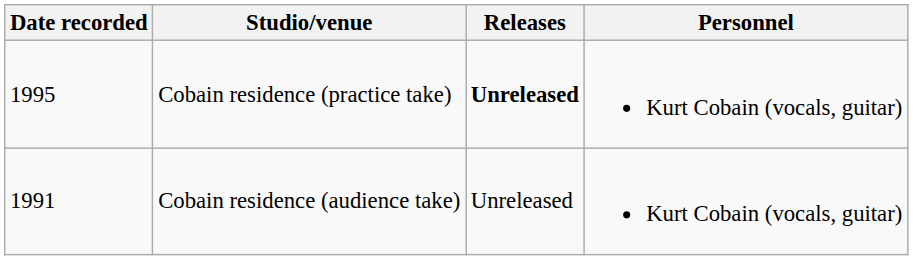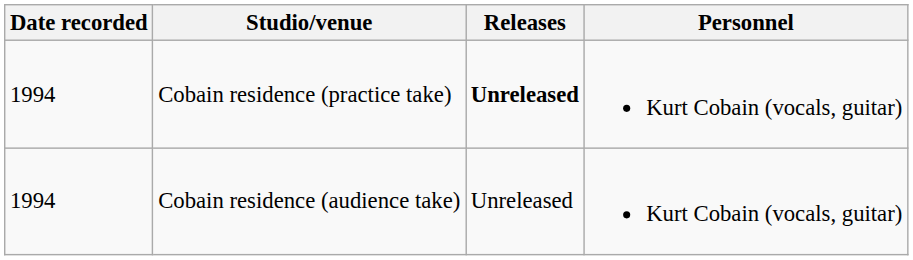Cobain residence (practice take) | Date recorded: 1995 -> 1994
Cobain residence (audience take) | Date recorded: 1991 -> 1994
